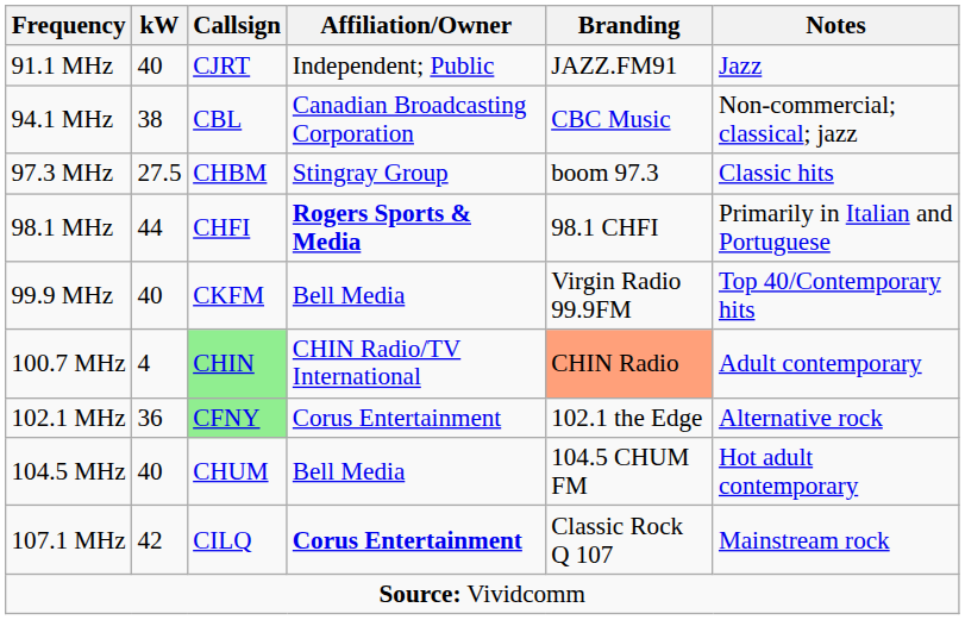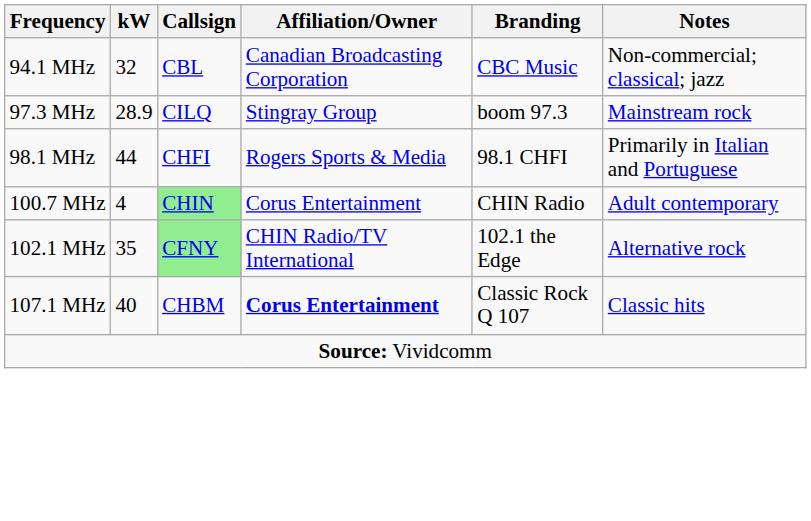- row: 91.1 MHz | 40 | CJRT | Independent; Public | JAZZ.FM91 | Jazz
94.1 MHz | kW: 38 -> 32
97.3 MHz | kW: 27.5 -> 28.9
97.3 MHz | Callsign: CHBM -> CILQ
97.3 MHz | Notes: Classic hits -> Mainstream rock
98.1 MHz | Affiliation/Owner: bold -> normal
- row: 99.9 MHz | 40 | CKFM | Bell Media | Virgin Radio 99.9FM | Top 40/Contemporary hits
100.7 MHz | Affiliation/Owner: CHIN Radio/TV International -> Corus Entertainment
100.7 MHz | Branding: lightsalmon background -> no background
102.1 MHz | kW: 36 -> 35
102.1 MHz | Affiliation/Owner: Corus Entertainment -> CHIN Radio/TV International
- row: 104.5 MHz | 40 | CHUM | Bell Media | 104.5 CHUM FM | Hot adult contemporary
107.1 MHz | kW: 42 -> 40
107.1 MHz | Callsign: CILQ -> CHBM
107.1 MHz | Notes: Mainstream rock -> Classic hits
